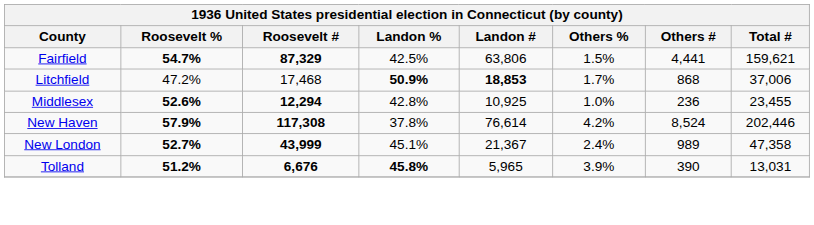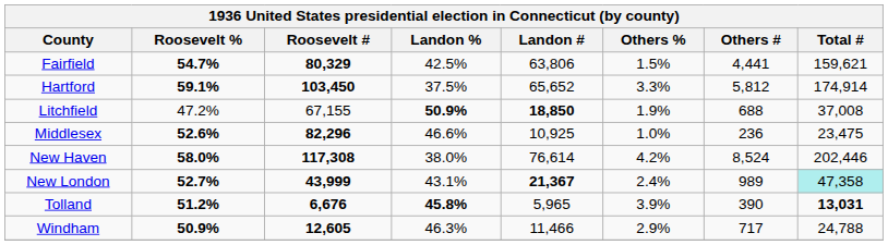Fairfield | Roosevelt #: 87,329 -> 80,329
+ row: Hartford | 59.1% | 103,450 | 37.5% | 65,652 | 3.3% | 5,812 | 174,914
Litchfield | Roosevelt #: 17,468 -> 67,155
Litchfield | Landon #: 18,853 -> 18,850
Litchfield | Others %: 1.7% -> 1.9%
Litchfield | Others #: 868 -> 688
Litchfield | Total #: 37,006 -> 37,008
Middlesex | Roosevelt #: 12,294 -> 82,296
Middlesex | Landon %: 42.8% -> 46.6%
Middlesex | Total #: 23,455 -> 23,475
New Haven | Roosevelt %: 57.9% -> 58.0%
New Haven | Landon %: 37.8% -> 38.0%
New London | Landon %: 45.1% -> 43.1%
New London | Landon #: normal -> bold
New London | Total #: no background -> paleturquoise background
Tolland | Total #: normal -> bold
+ row: Windham | 50.9% | 12,605 | 46.3% | 11,466 | 2.9% | 717 | 24,788
